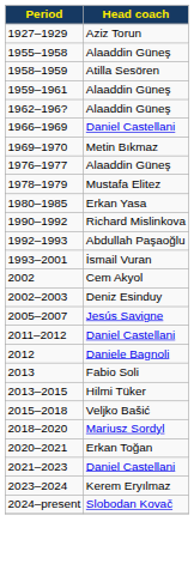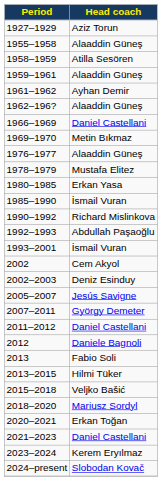+ row: 1961–1962 | Ayhan Demir
+ row: 1985–1990 | İsmail Vuran
+ row: 2007–2011 | György Demeter
